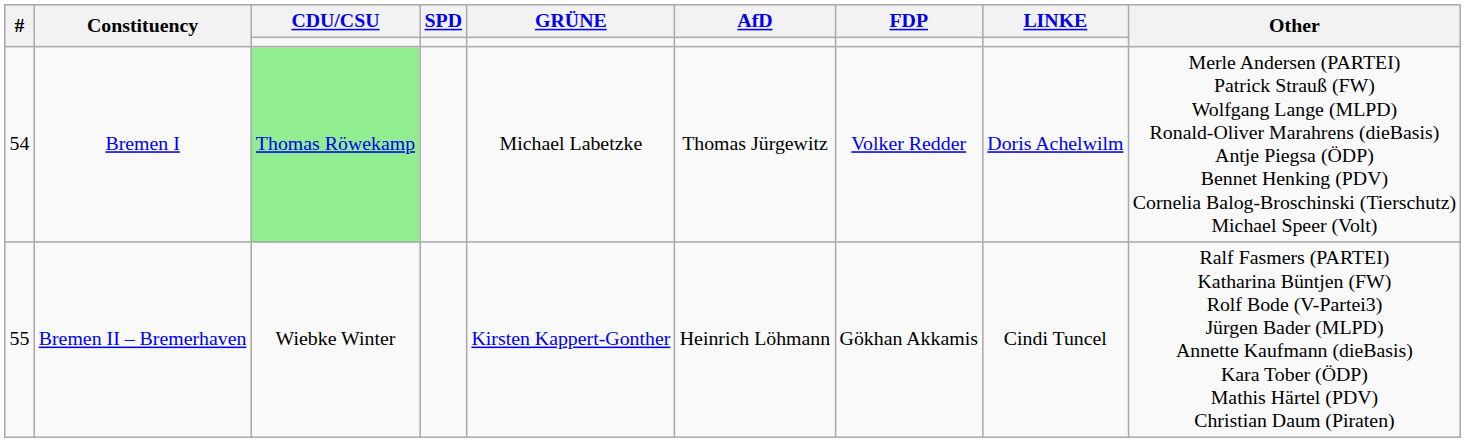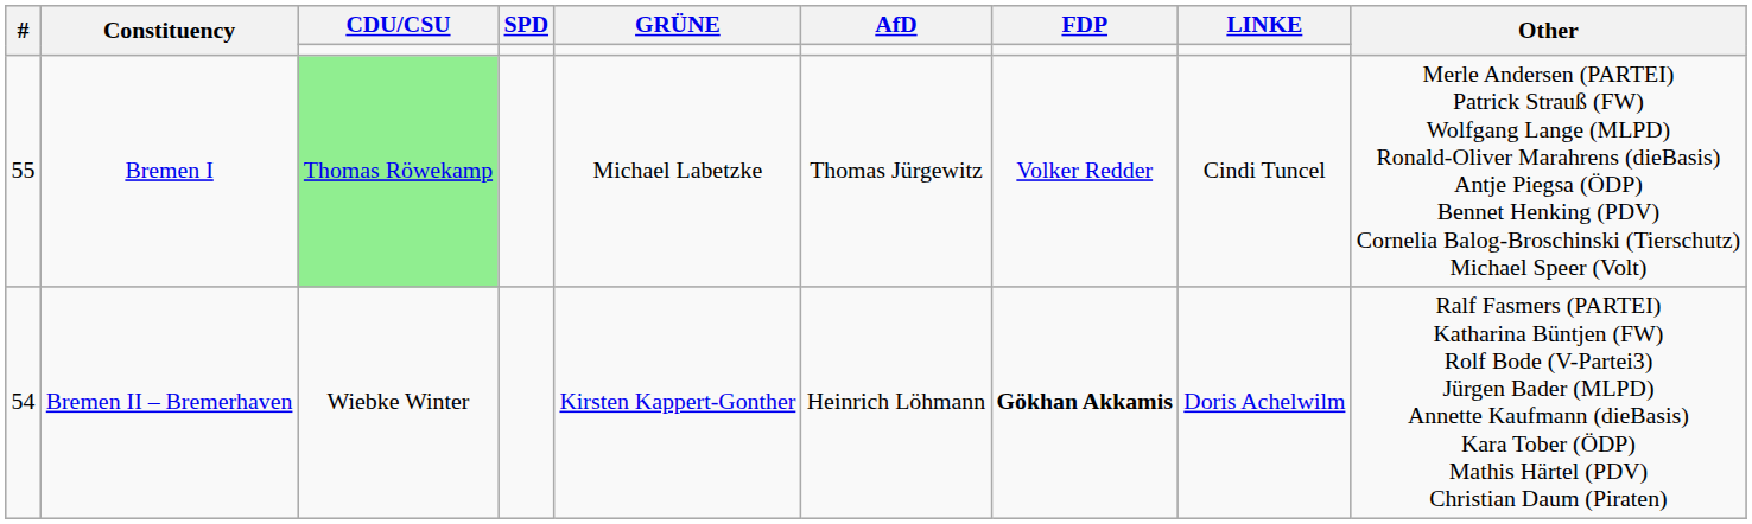Bremen I | #: 54 -> 55
Bremen I | LINKE: Doris Achelwilm -> Cindi Tuncel
Bremen II – Bremerhaven | #: 55 -> 54
Bremen II – Bremerhaven | FDP: normal -> bold
Bremen II – Bremerhaven | LINKE: Cindi Tuncel -> Doris Achelwilm
